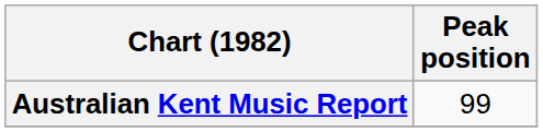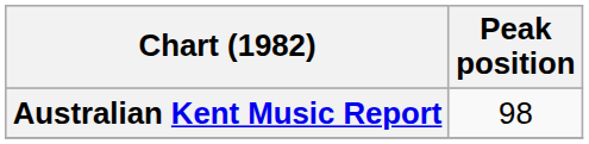Australian Kent Music Report | Peak position: 99 -> 98
